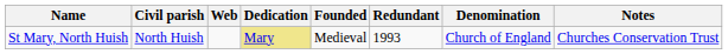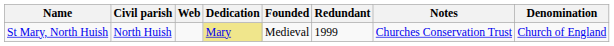columns swapped: Denomination <-> Notes
St Mary, North Huish | Redundant: 1993 -> 1999
